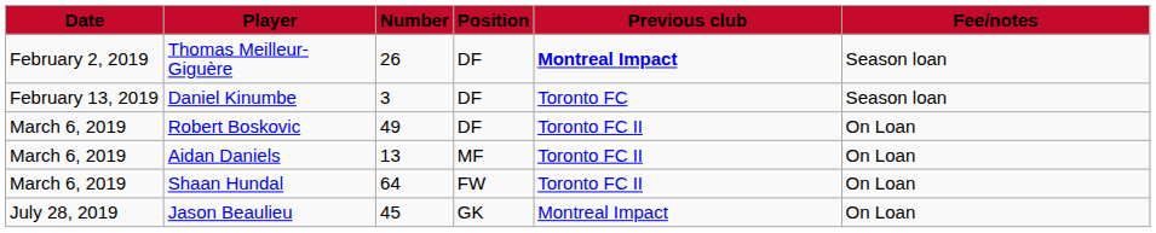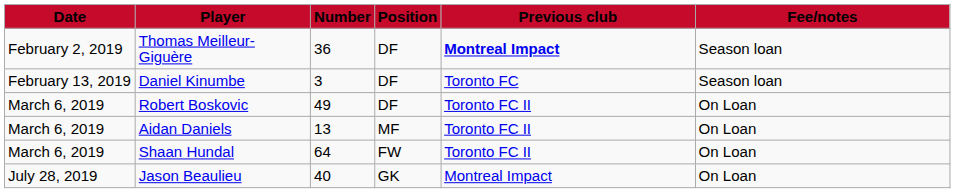Thomas Meilleur-Giguère | Number: 26 -> 36
Jason Beaulieu | Number: 45 -> 40
